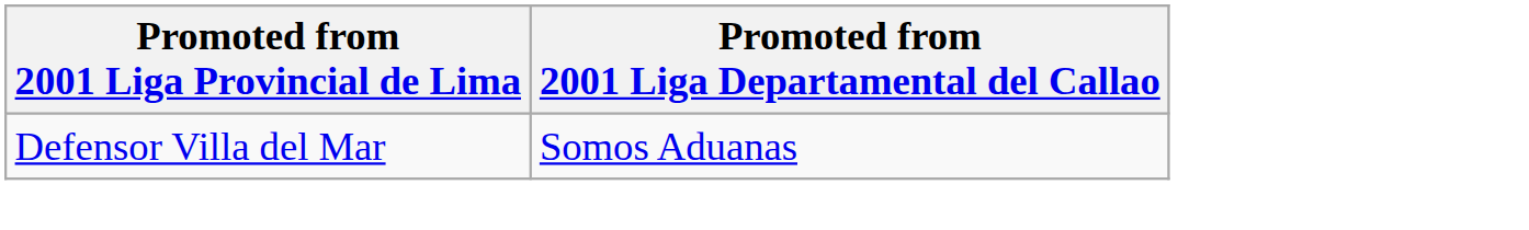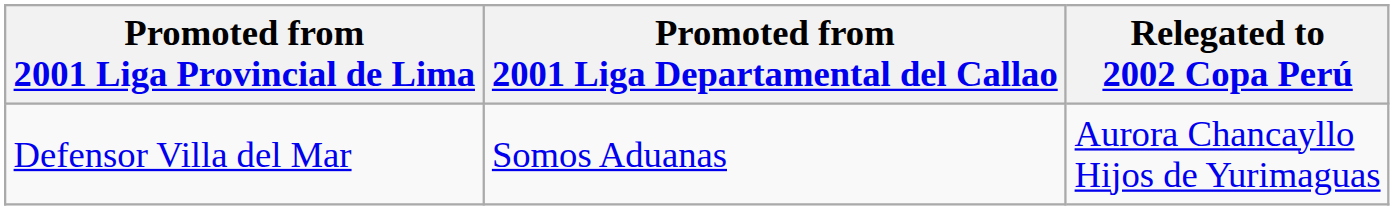+ column: Relegated to 2002 Copa Perú | Aurora Chancayllo Hijos de Yurimaguas
